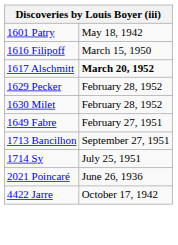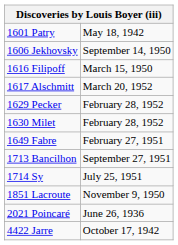+ row: 1606 Jekhovsky | September 14, 1950
1617 Alschmitt | column 2: bold -> normal
+ row: 1851 Lacroute | November 9, 1950
